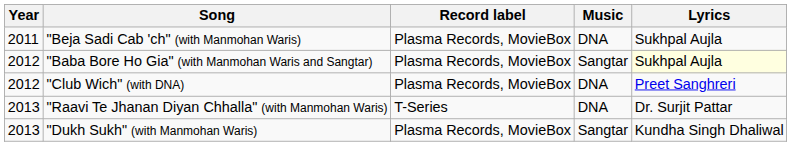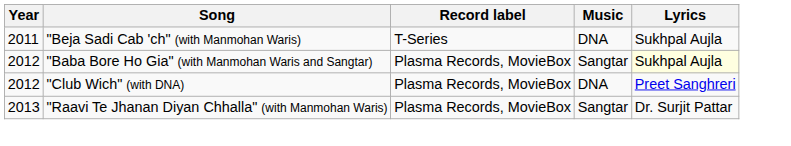"Beja Sadi Cab 'ch" (with Manmohan Waris) | Record label: Plasma Records, MovieBox -> T-Series
"Raavi Te Jhanan Diyan Chhalla" (with Manmohan Waris) | Record label: T-Series -> Plasma Records, MovieBox
"Raavi Te Jhanan Diyan Chhalla" (with Manmohan Waris) | Music: DNA -> Sangtar
- row: 2013 | "Dukh Sukh" (with Manmohan Waris) | Plasma Records, MovieBox | Sangtar | Kundha Singh Dhaliwal
